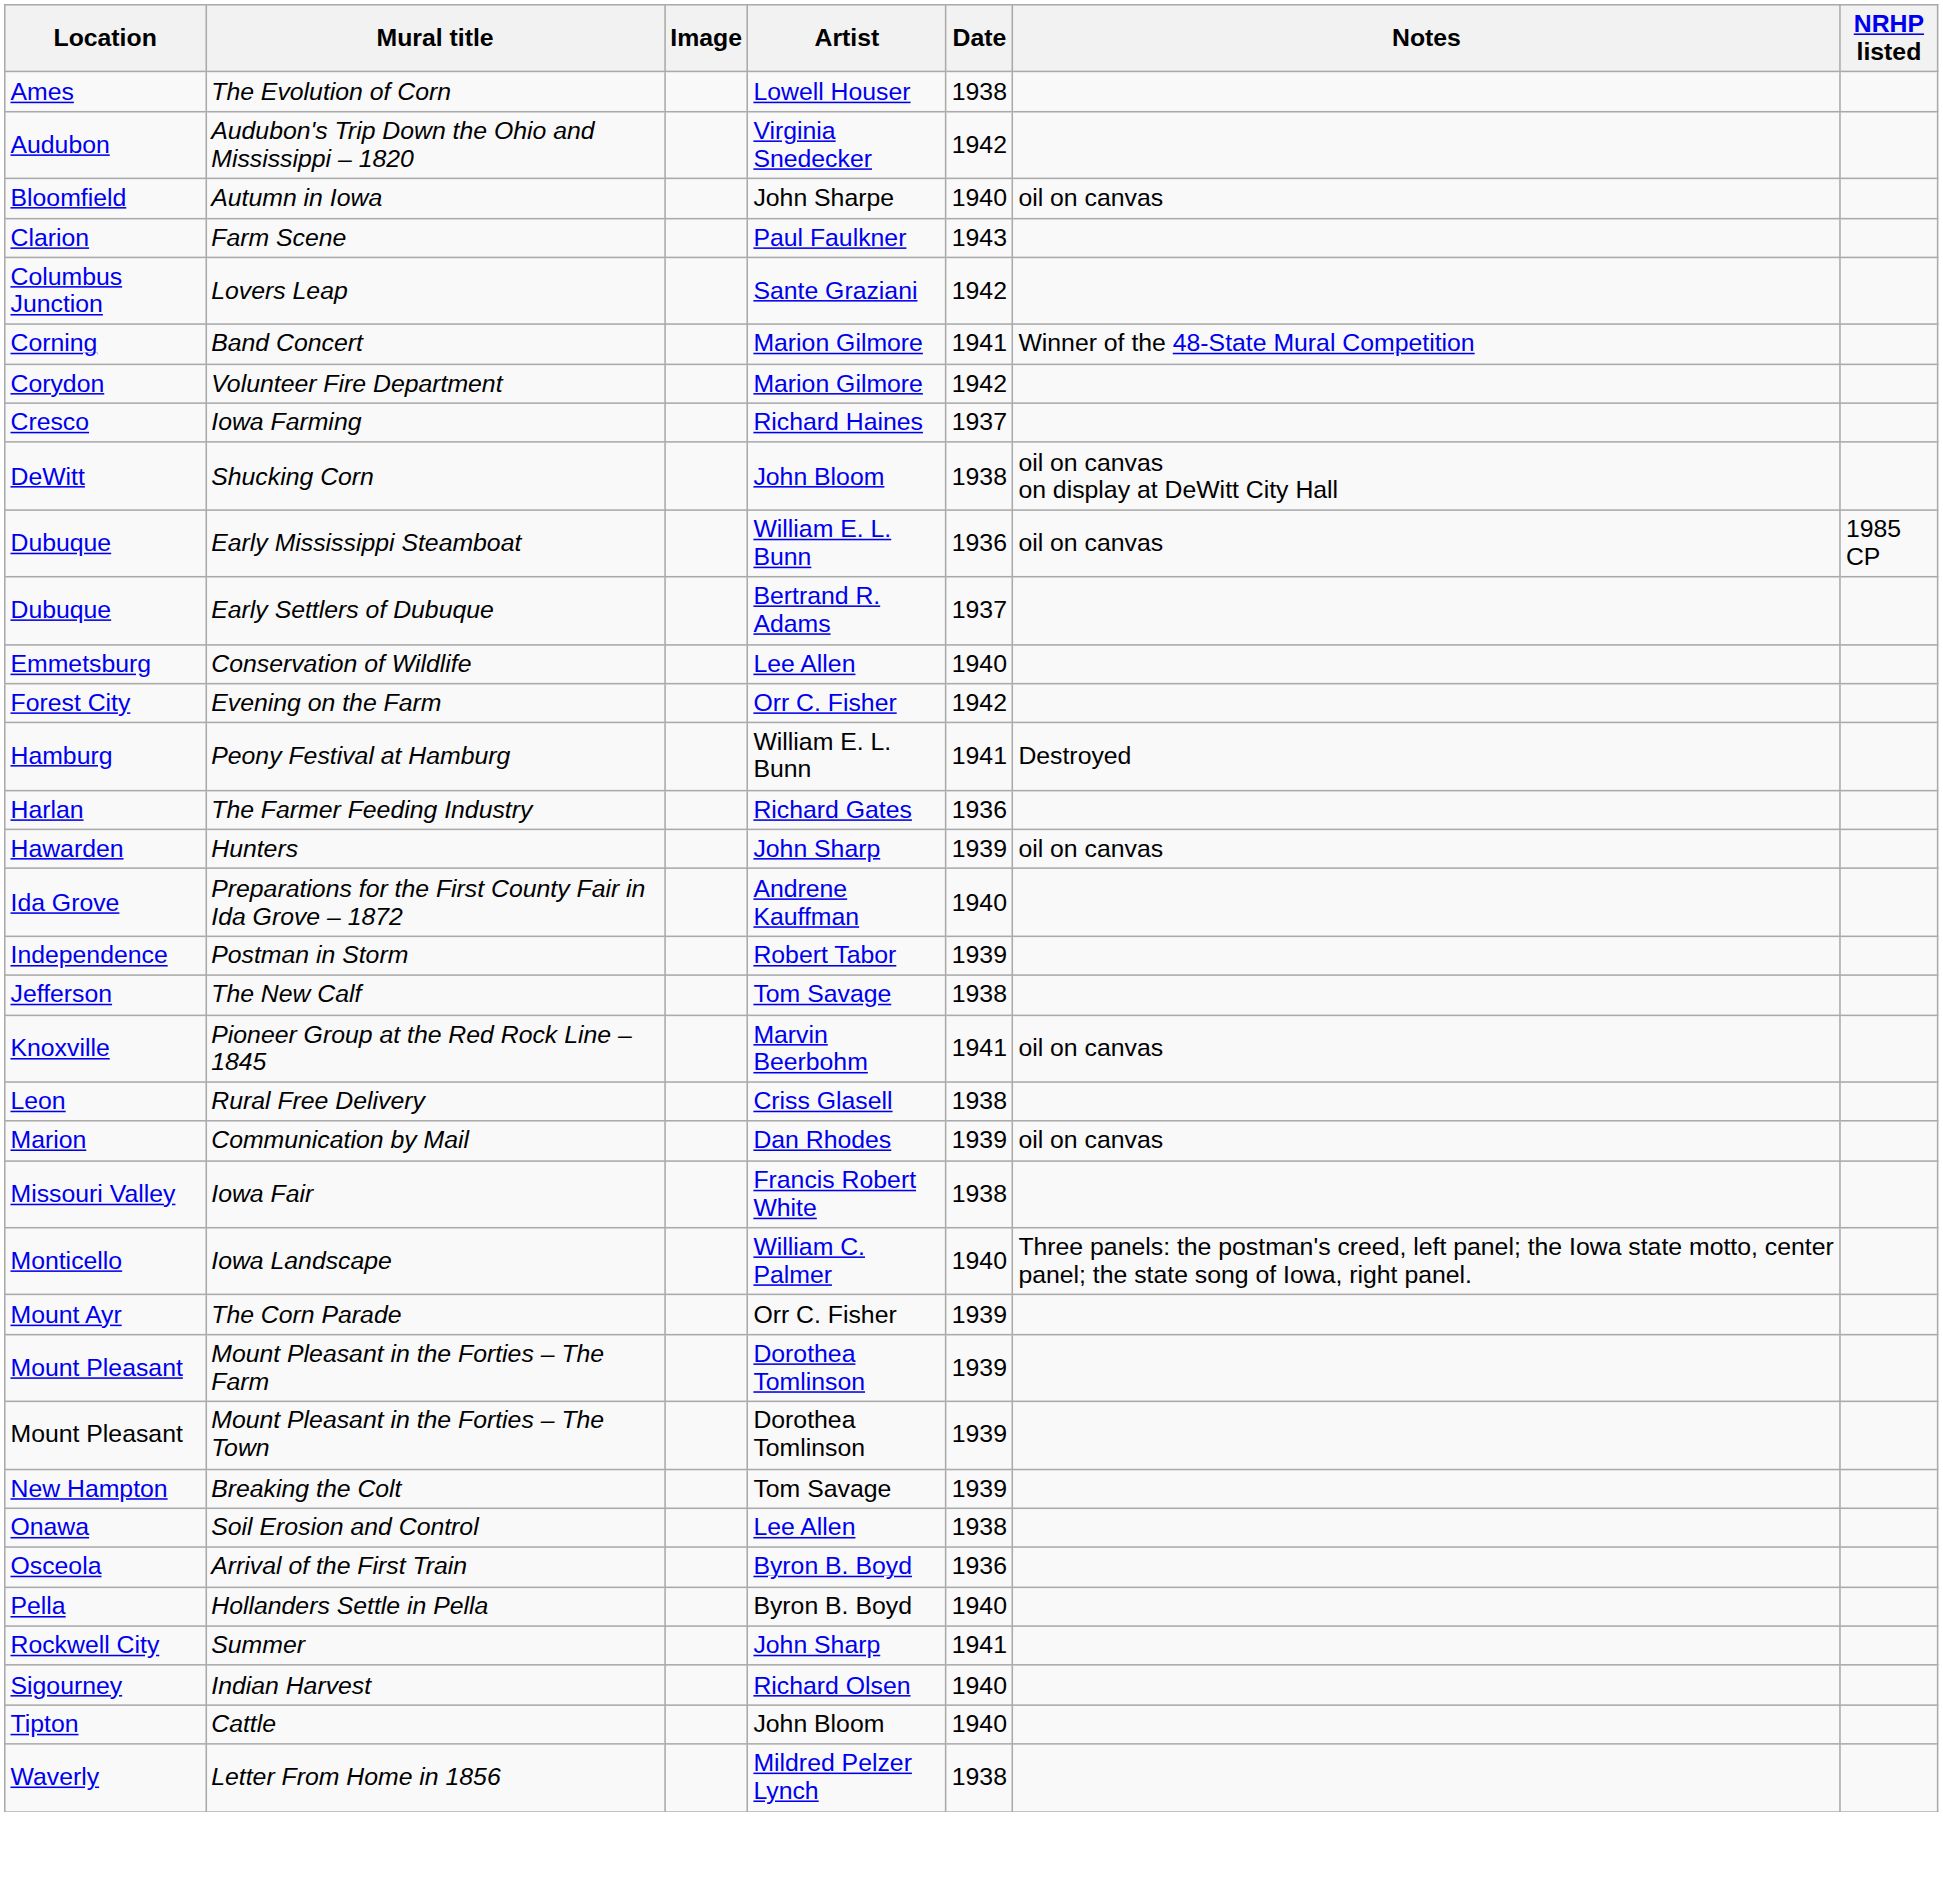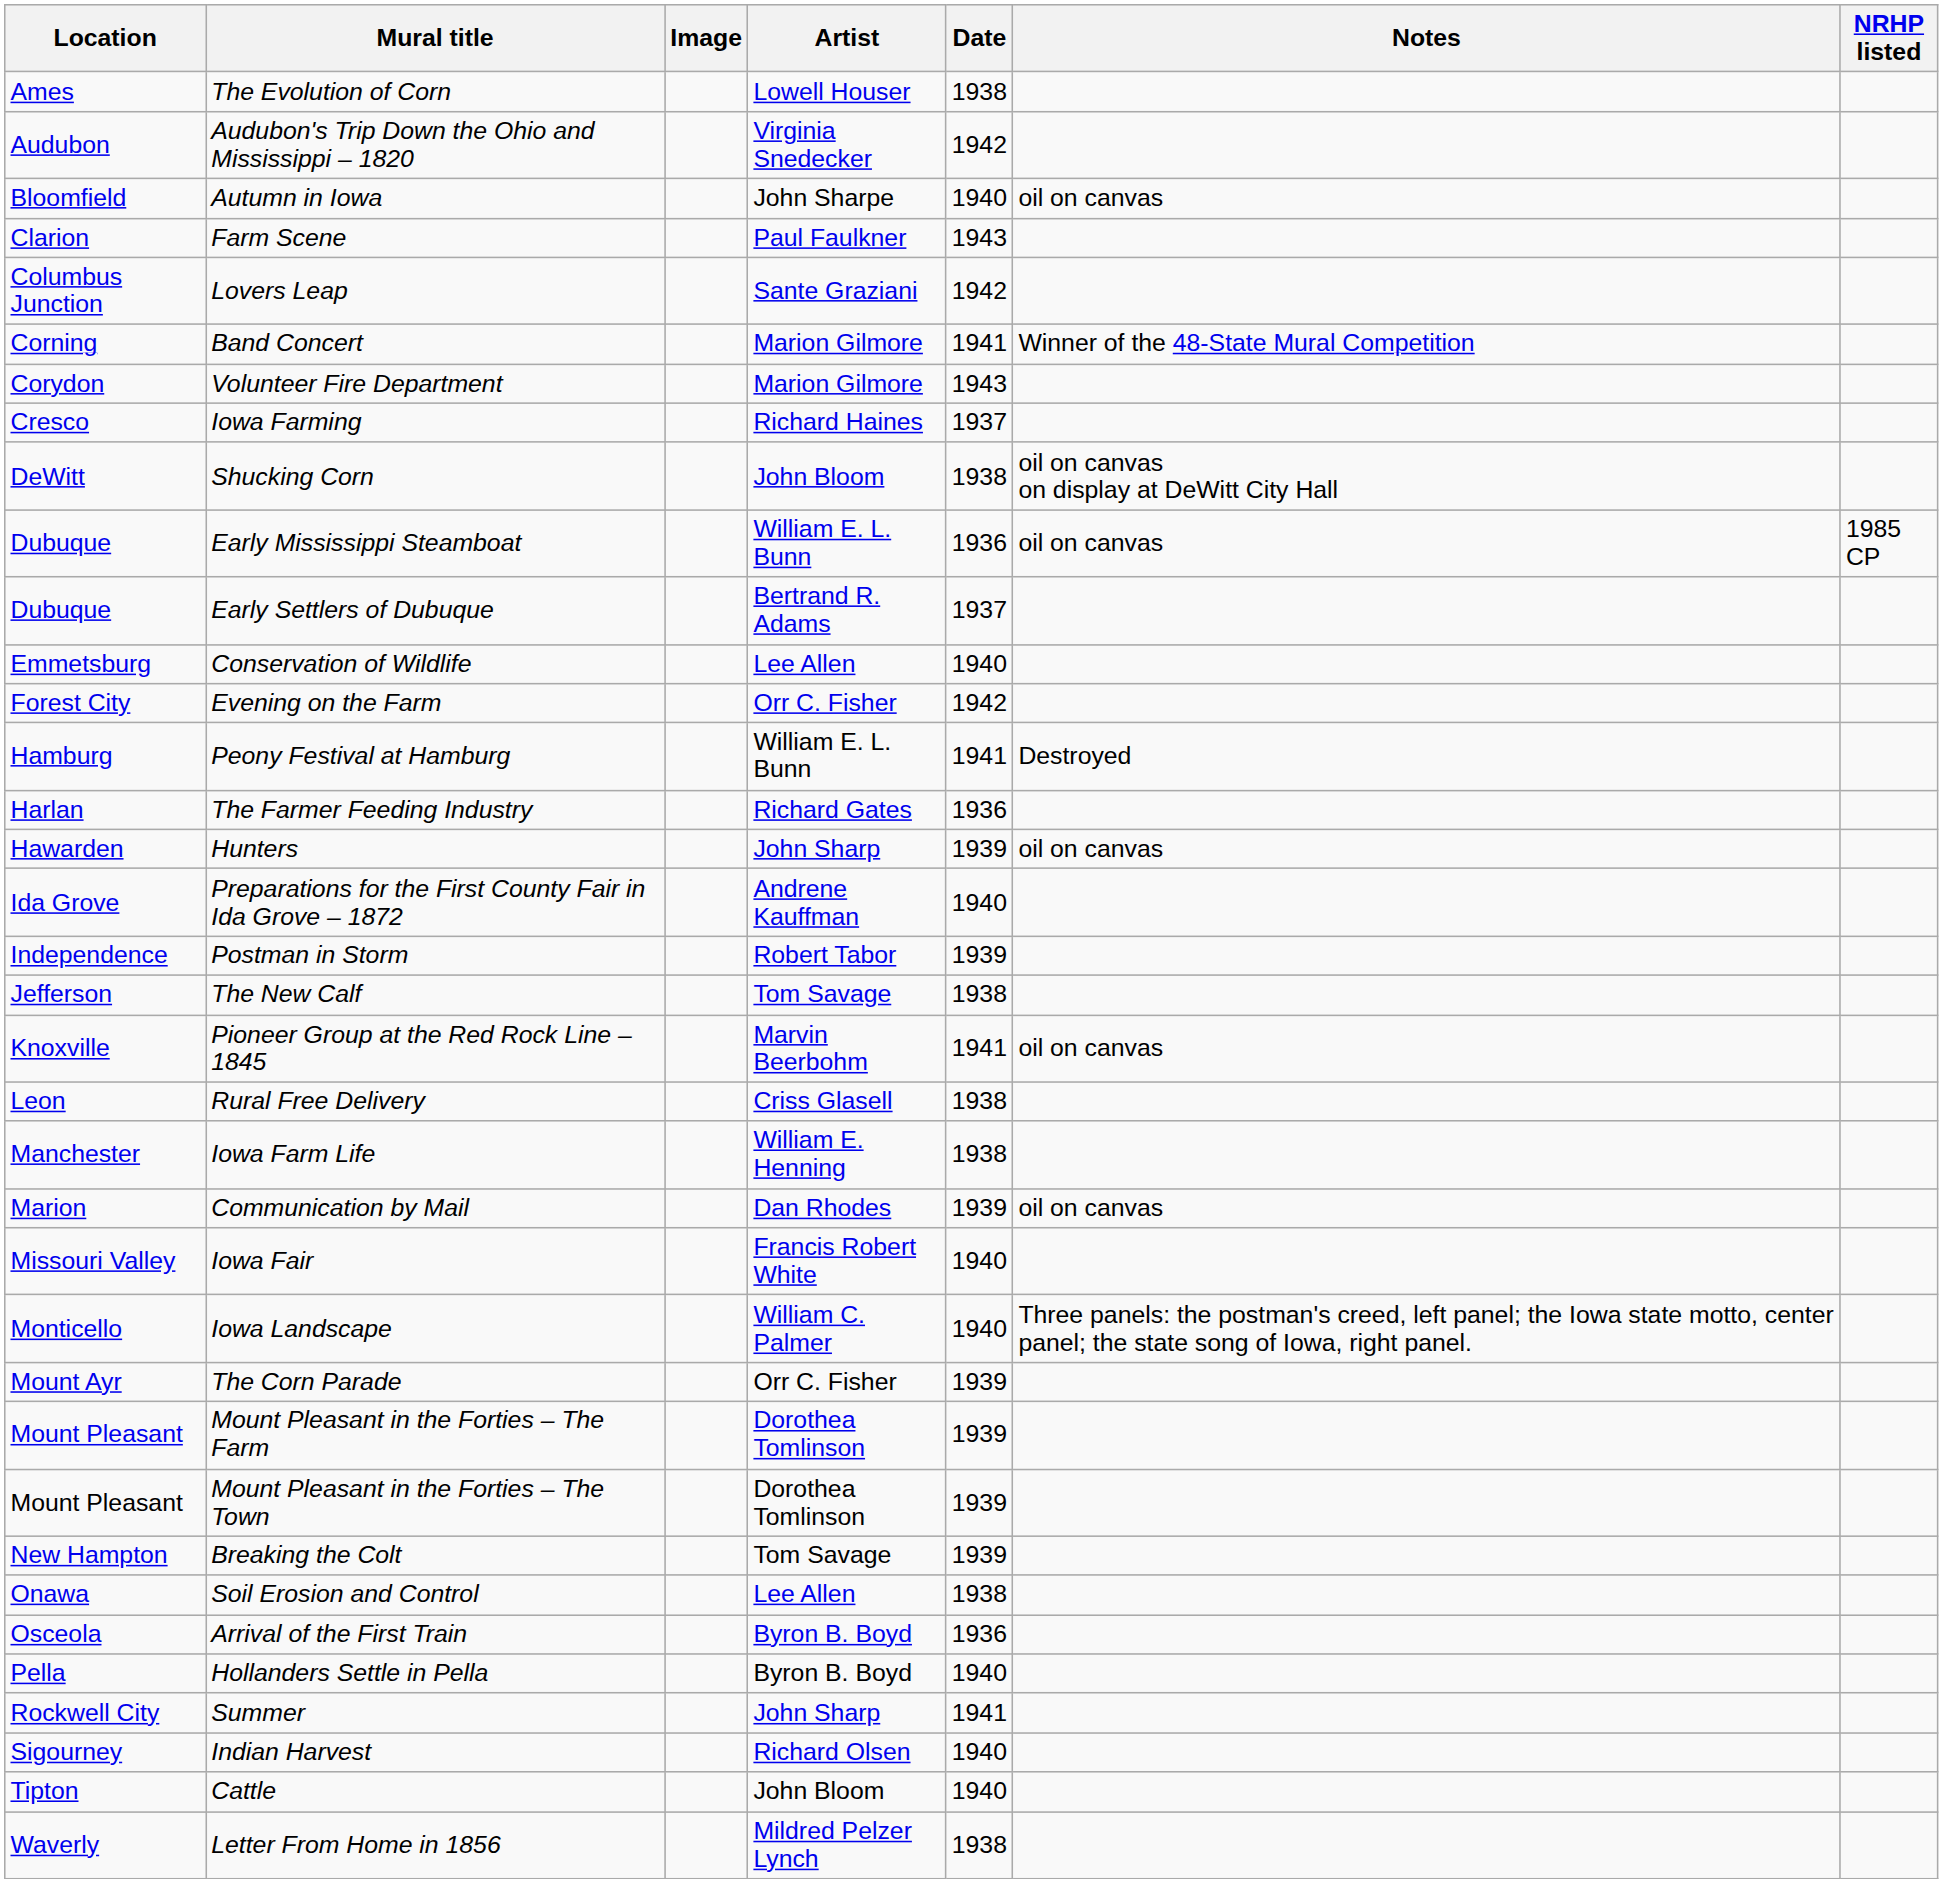Volunteer Fire Department | Date: 1942 -> 1943
+ row: Manchester | Iowa Farm Life | William E. Henning | 1938
Iowa Fair | Date: 1938 -> 1940
